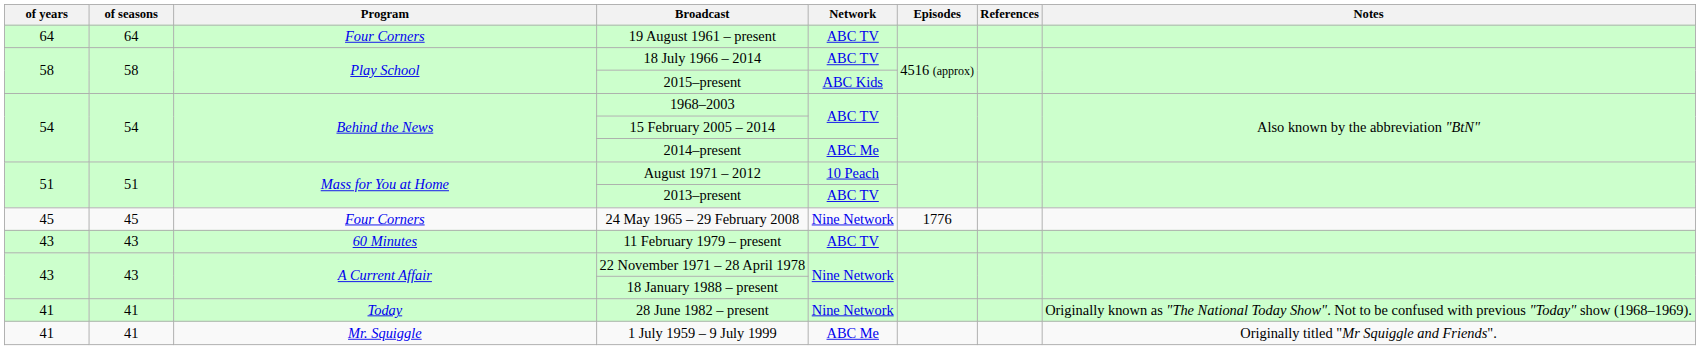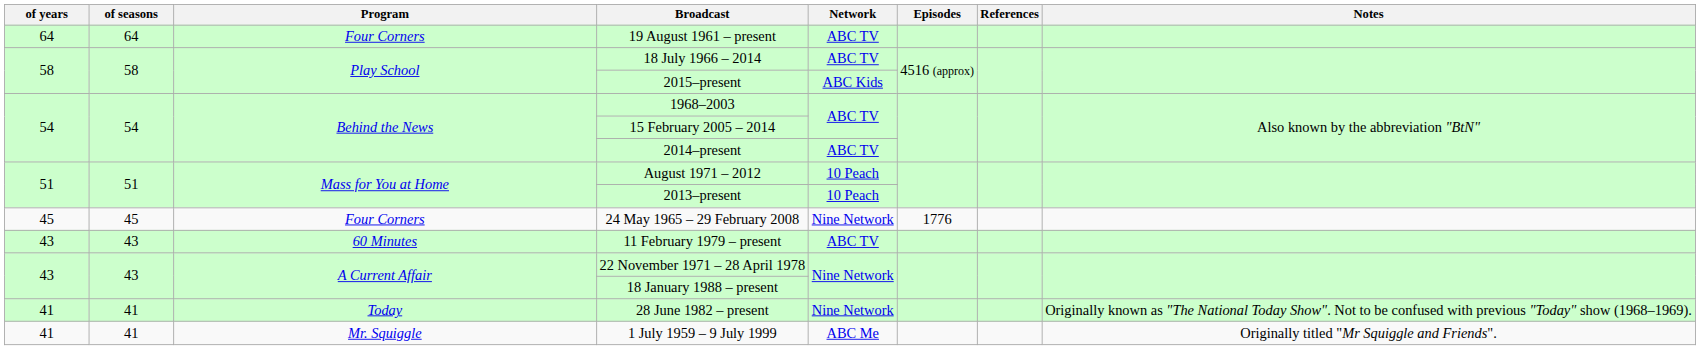2014–present | Network: ABC Me -> ABC TV
2013–present | Network: ABC TV -> 10 Peach
